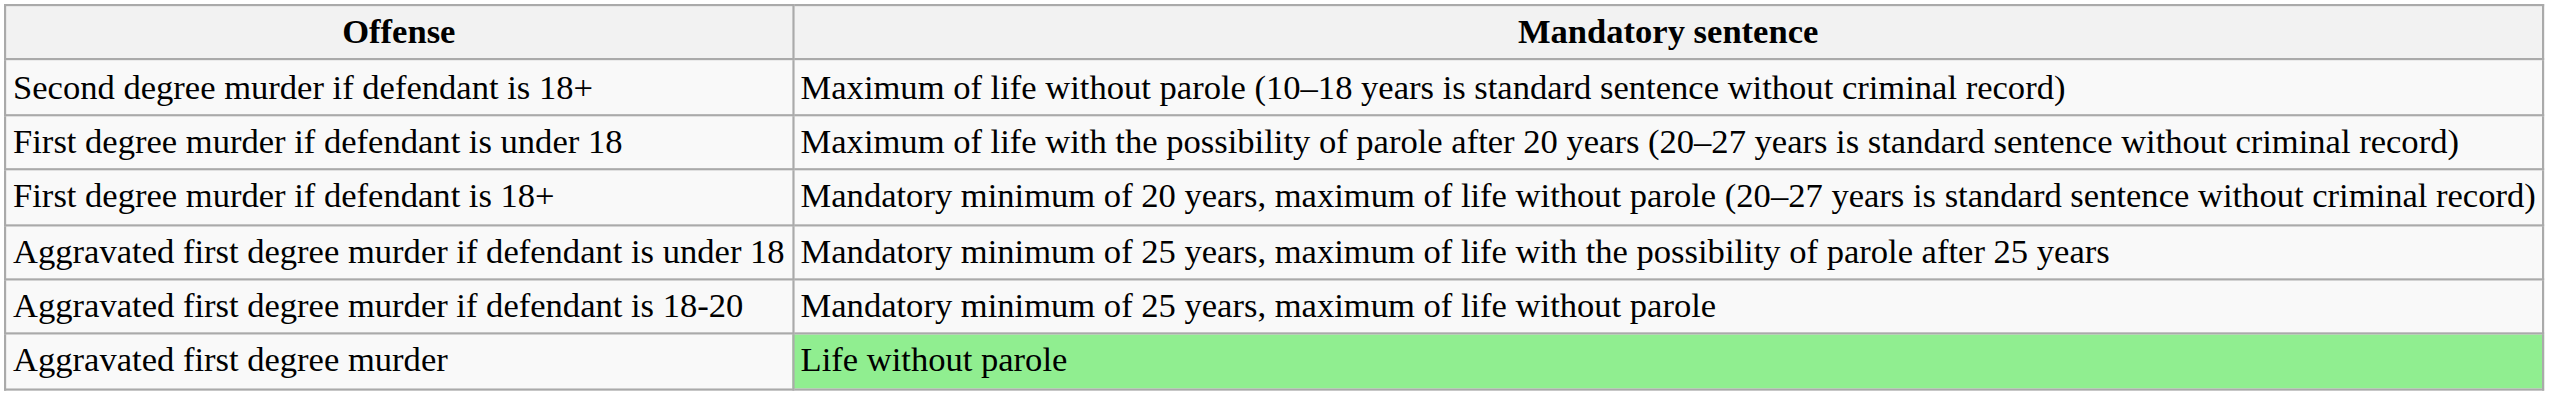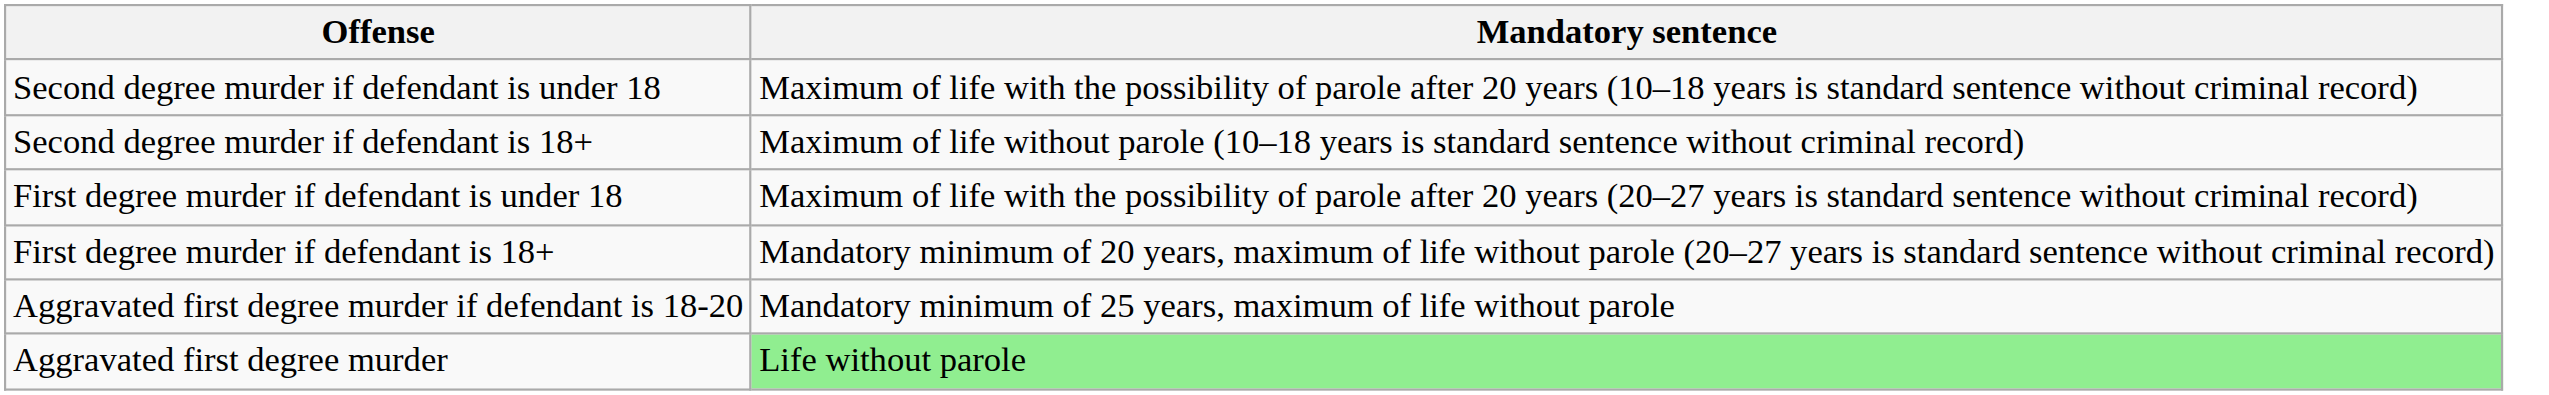+ row: Second degree murder if defendant is under 18 | Maximum of life with the possibility of parole after 20 years (10–18 years is standard sentence without criminal record)
- row: Aggravated first degree murder if defendant is under 18 | Mandatory minimum of 25 years, maximum of life with the possibility of parole after 25 years
